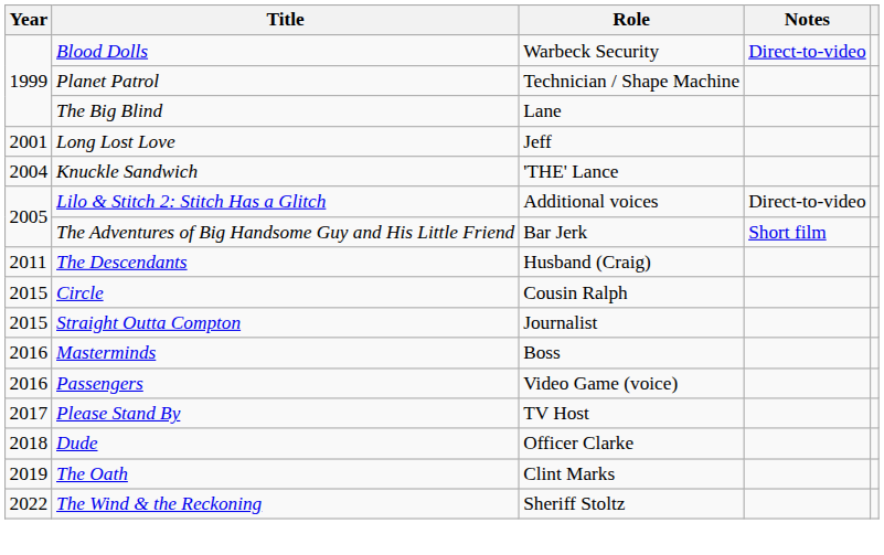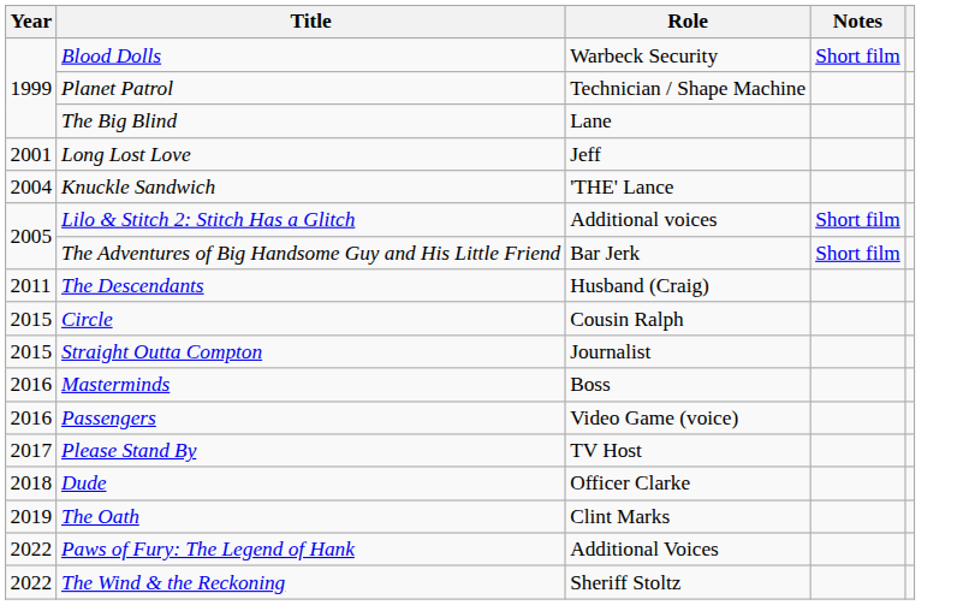Blood Dolls | Notes: Direct-to-video -> Short film
Lilo & Stitch 2: Stitch Has a Glitch | Notes: Direct-to-video -> Short film
+ row: 2022 | Paws of Fury: The Legend of Hank | Additional Voices
